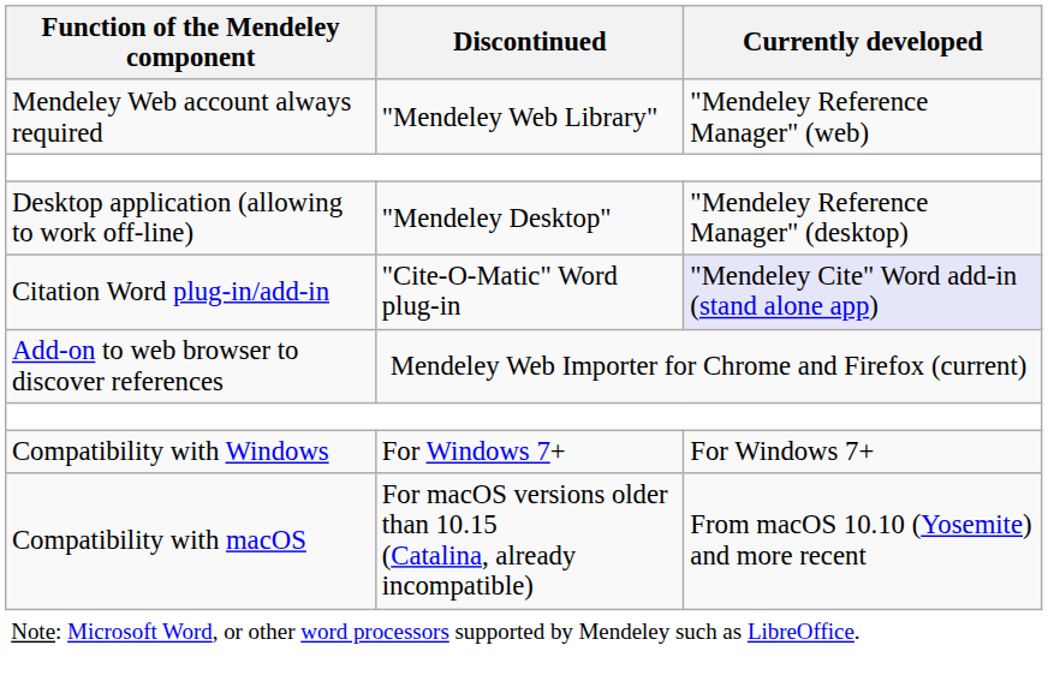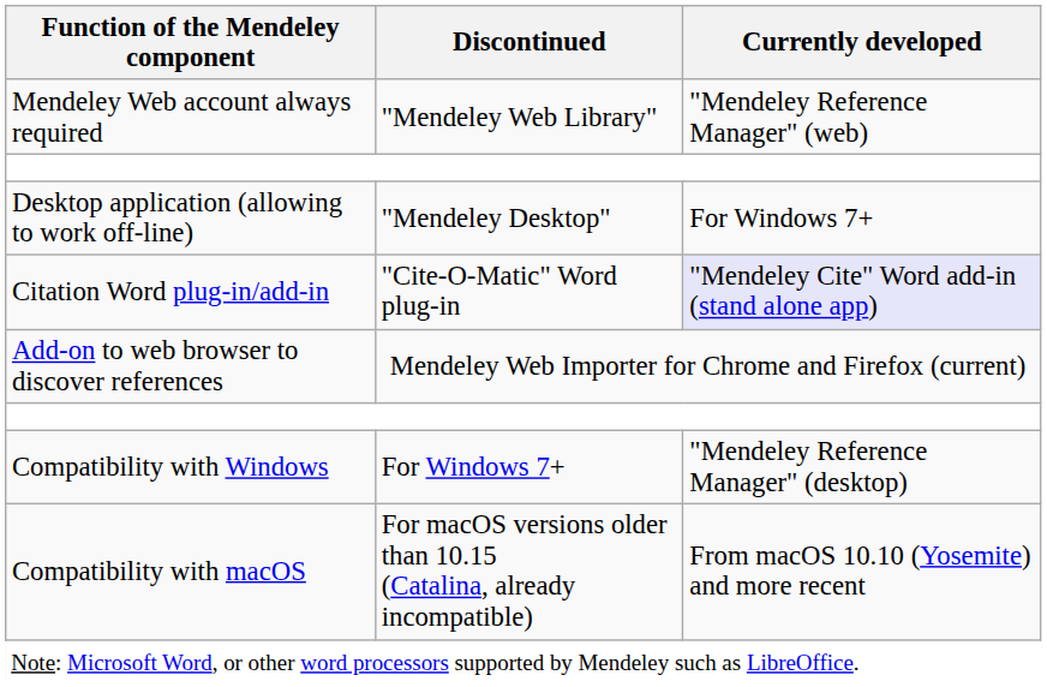Desktop application (allowing to work off-line) | Currently developed: "Mendeley Reference Manager" (desktop) -> For Windows 7+
Compatibility with Windows | Currently developed: For Windows 7+ -> "Mendeley Reference Manager" (desktop)
